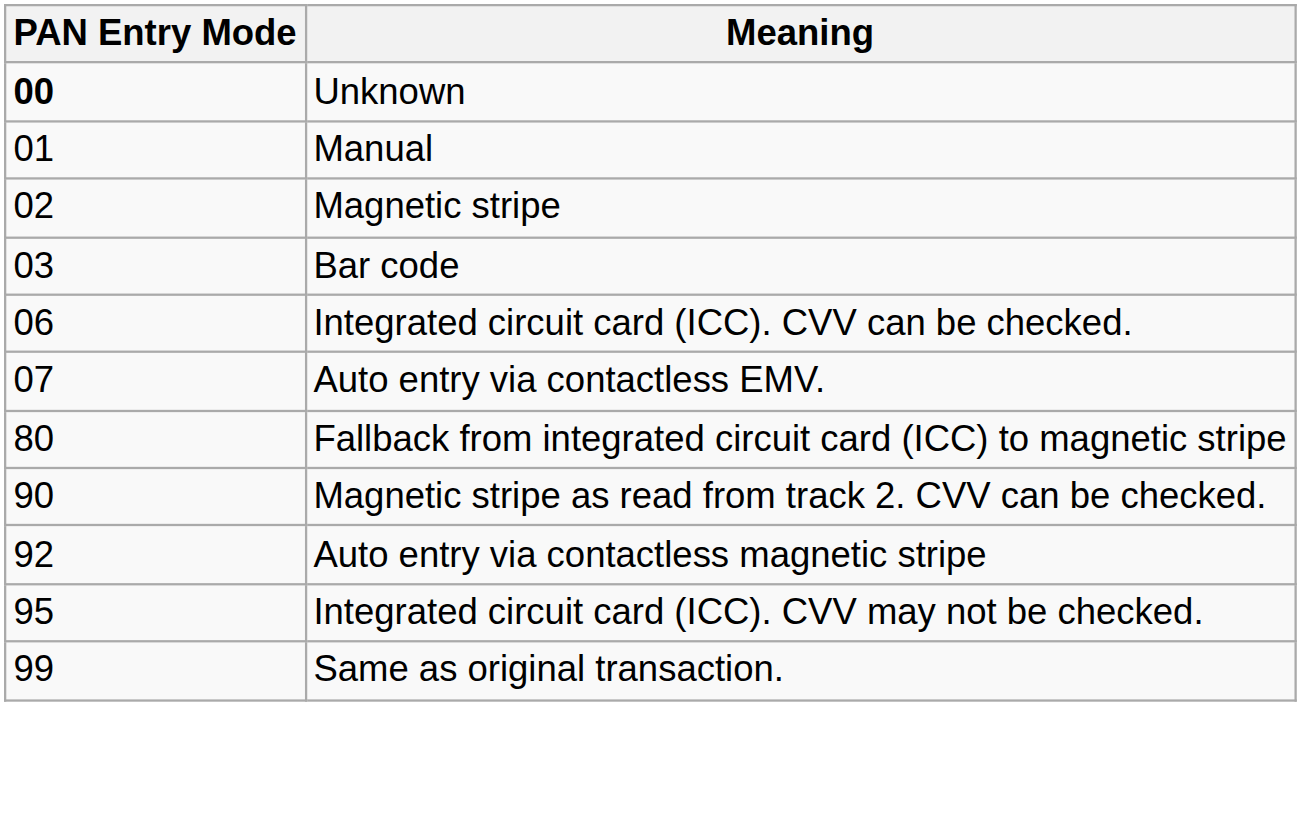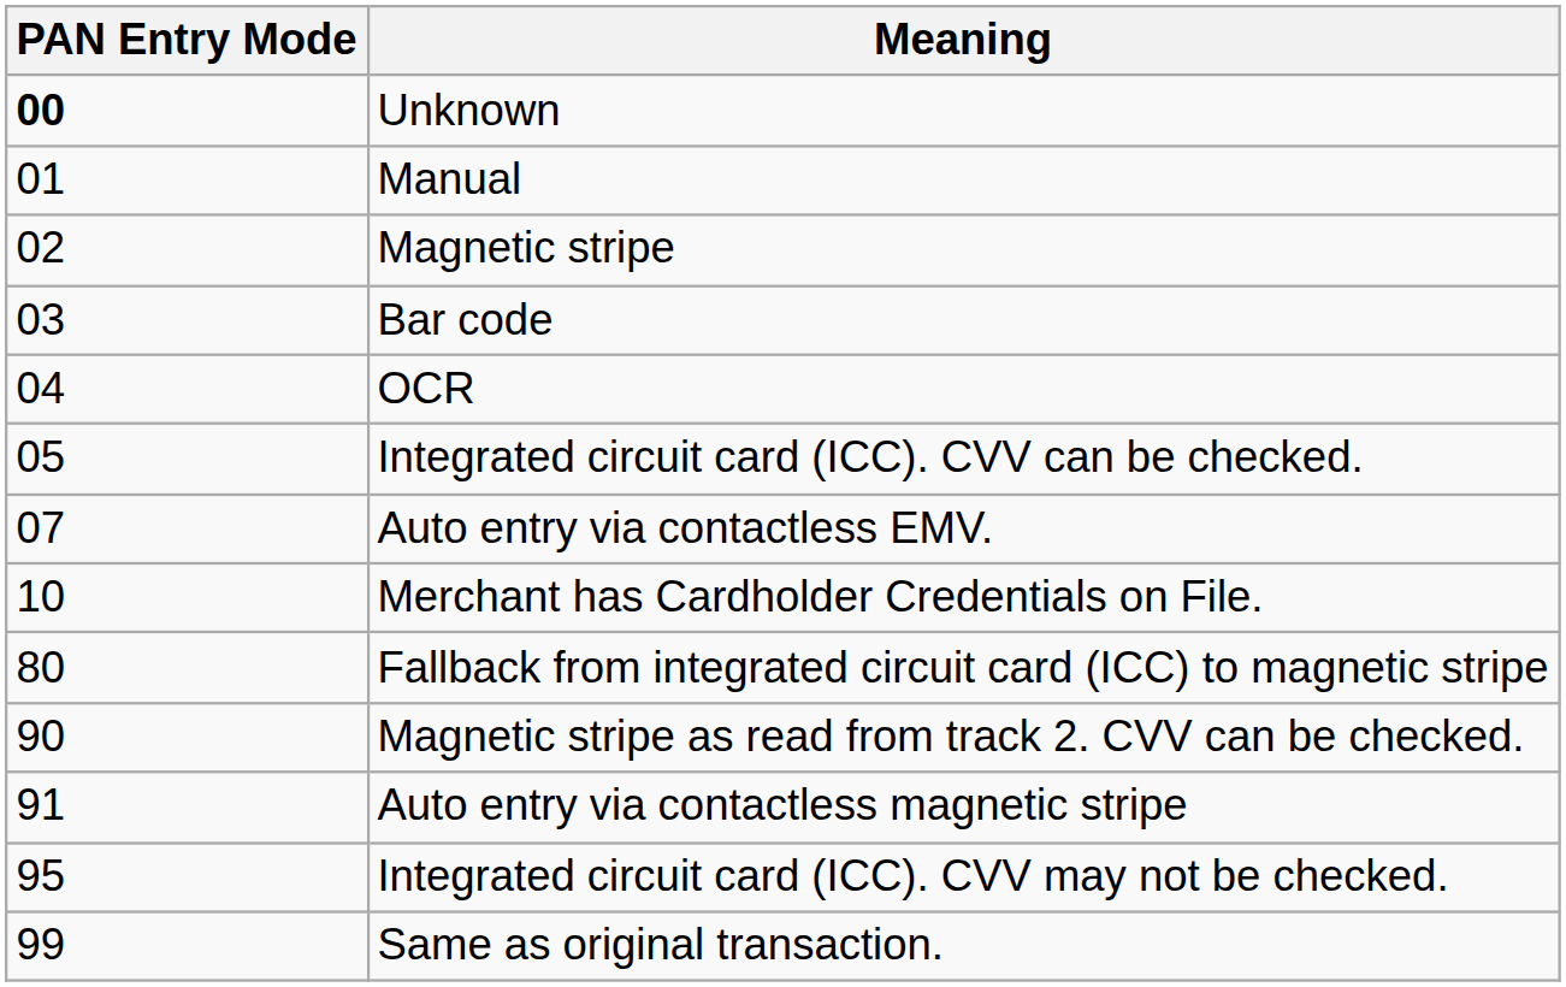+ row: 04 | OCR
Integrated circuit card (ICC). CVV can be checked. | PAN Entry Mode: 06 -> 05
+ row: 10 | Merchant has Cardholder Credentials on File.
Auto entry via contactless magnetic stripe | PAN Entry Mode: 92 -> 91
